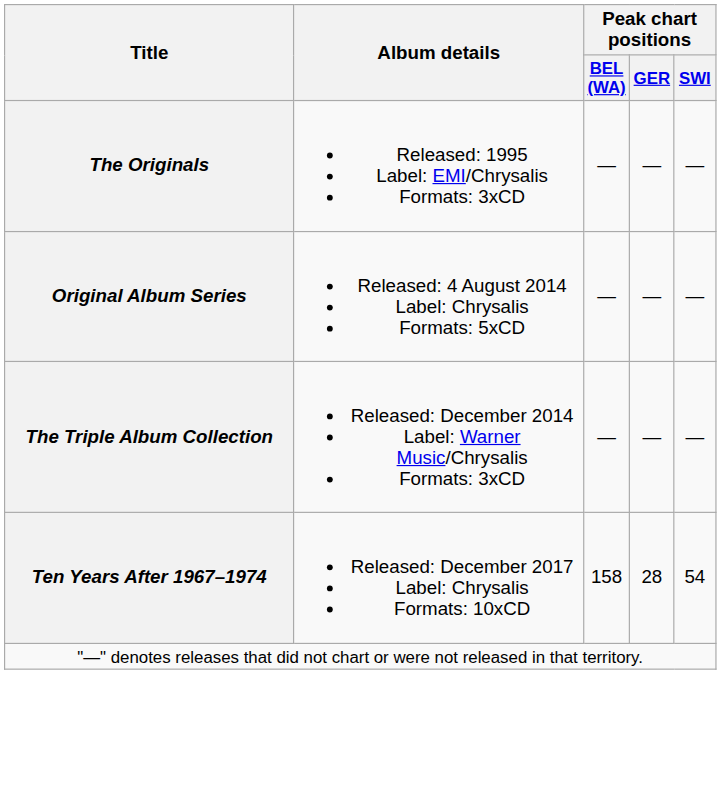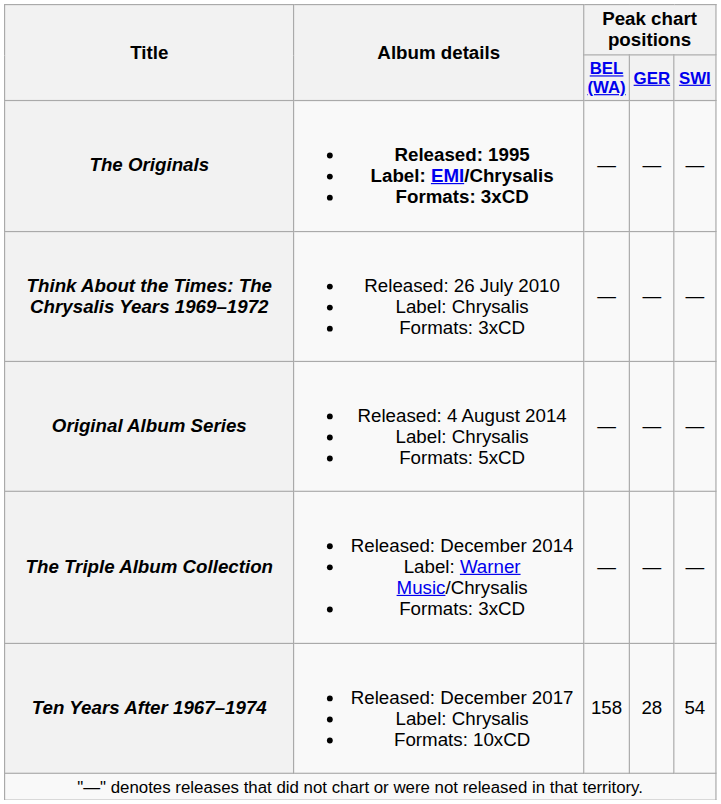The Originals | Album details: normal -> bold
+ row: Think About the Times: The Chrysalis Years 1969–1972 | Released: 26 July 2010 Label: Chrysalis Formats: 3xCD | — | — | —
